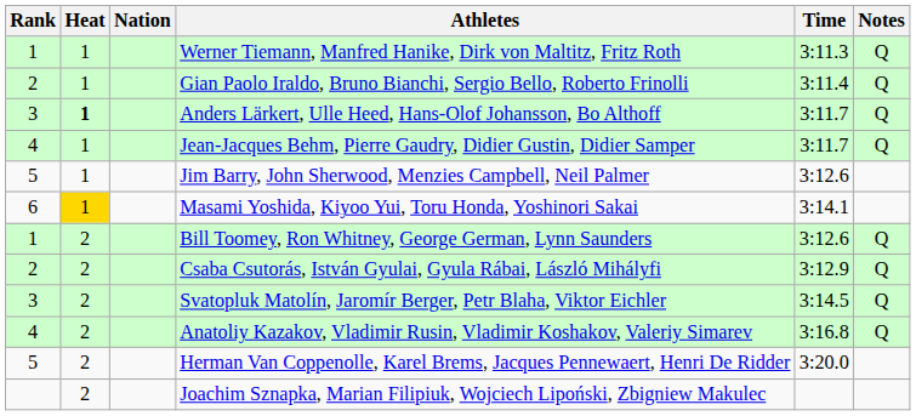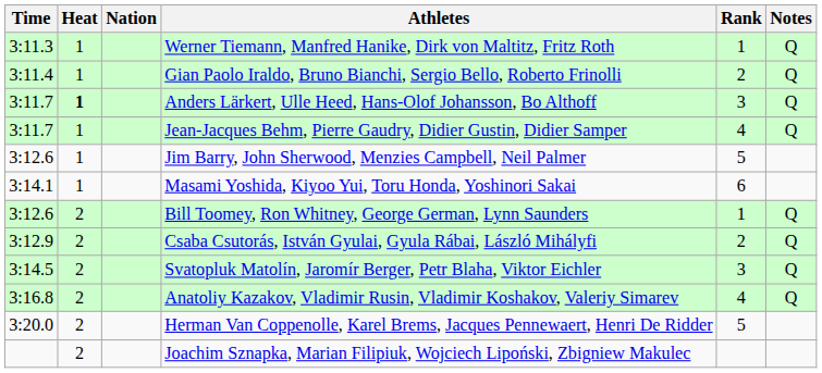columns swapped: Rank <-> Time
Masami Yoshida, Kiyoo Yui, Toru Honda, Yoshinori Sakai | Heat: gold background -> no background
